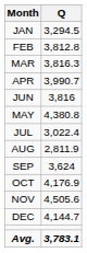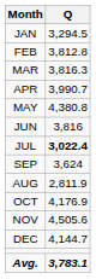rows swapped: MAY <-> JUN
JUL | Q: normal -> bold
rows swapped: AUG <-> SEP
